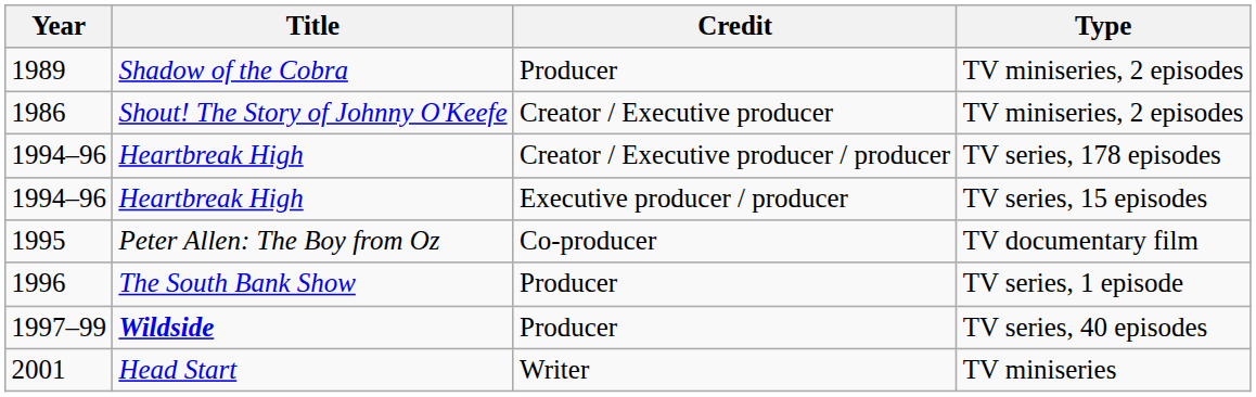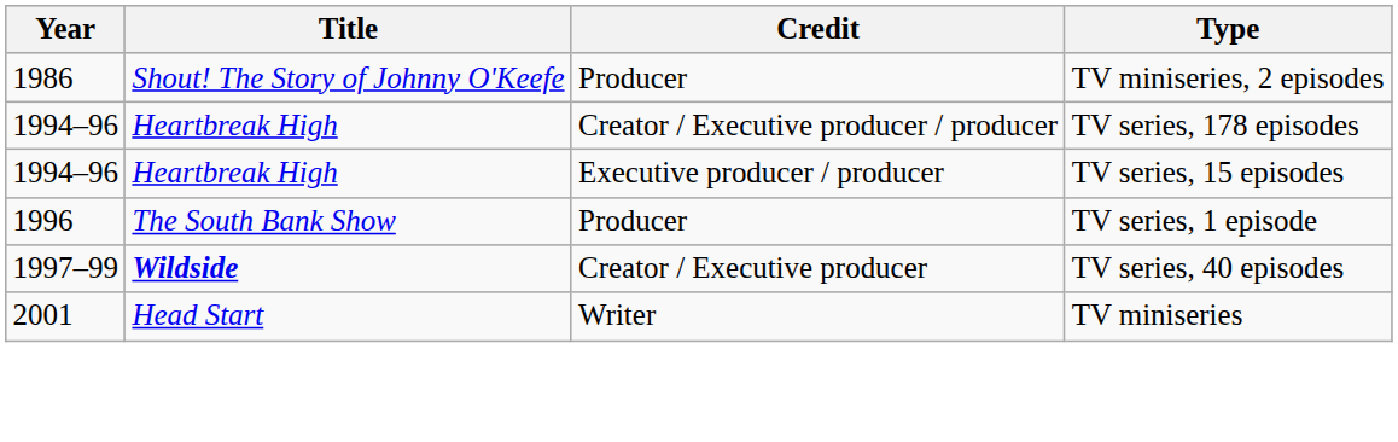- row: 1989 | Shadow of the Cobra | Producer | TV miniseries, 2 episodes
1986 | Credit: Creator / Executive producer -> Producer
- row: 1995 | Peter Allen: The Boy from Oz | Co-producer | TV documentary film
1997–99 | Credit: Producer -> Creator / Executive producer
